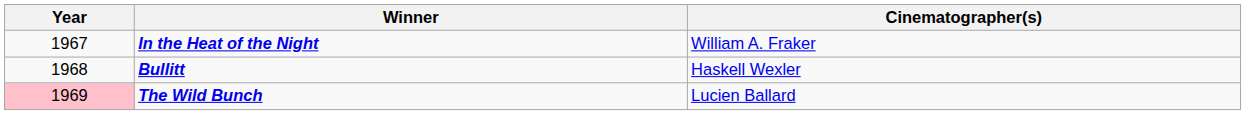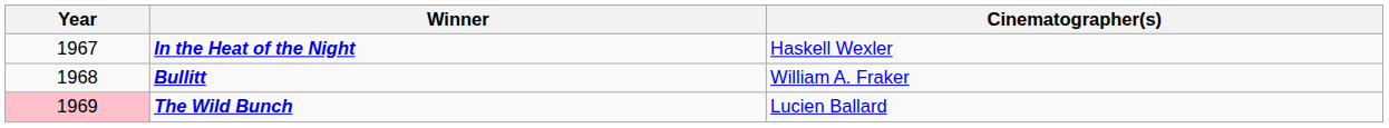In the Heat of the Night | Cinematographer(s): William A. Fraker -> Haskell Wexler
Bullitt | Cinematographer(s): Haskell Wexler -> William A. Fraker
